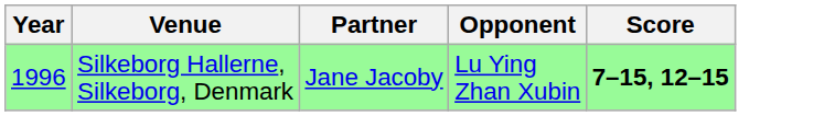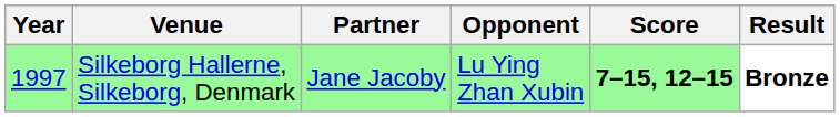+ column: Result | Bronze
Silkeborg Hallerne, Silkeborg, Denmark | Year: 1996 -> 1997
